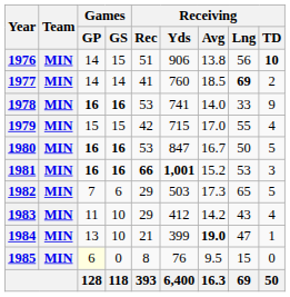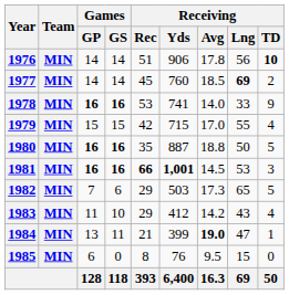1976 | Games / GS: 15 -> 14
1976 | Receiving / Avg: 13.8 -> 17.8
1977 | Receiving / Rec: 41 -> 45
1980 | Receiving / Rec: 53 -> 35
1980 | Receiving / Yds: 847 -> 887
1980 | Receiving / Avg: 16.7 -> 18.8
1981 | Receiving / Avg: 15.2 -> 14.5
1984 | Games / GS: 10 -> 11
1985 | Games / GP: lightyellow background -> no background
